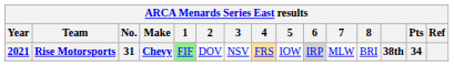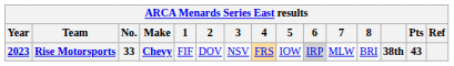Rise Motorsports | Year: 2021 -> 2023
Rise Motorsports | No.: 31 -> 33
Rise Motorsports | 1: lightgreen background -> no background
Rise Motorsports | Pts: 34 -> 43
